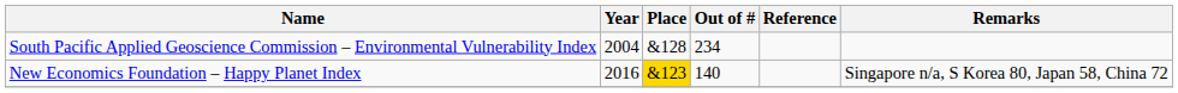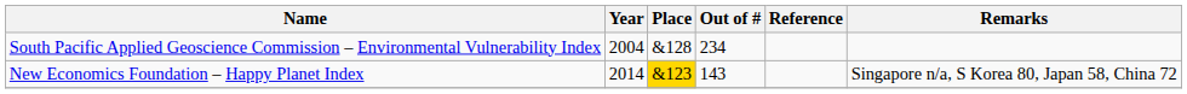New Economics Foundation – Happy Planet Index | Year: 2016 -> 2014
New Economics Foundation – Happy Planet Index | Out of #: 140 -> 143
